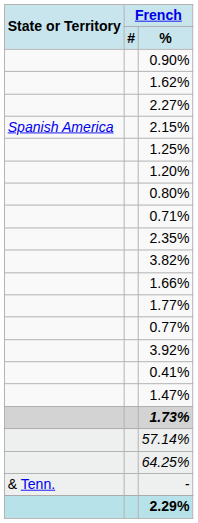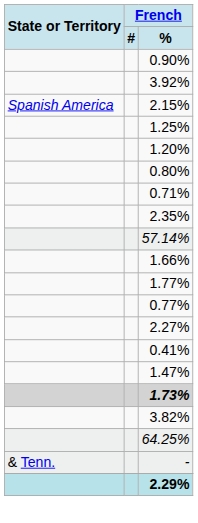- row: 1.62%
rows swapped: 2.27% <-> 3.92%
rows swapped: 3.82% <-> 57.14%
